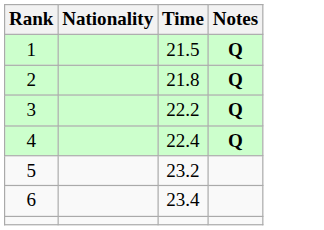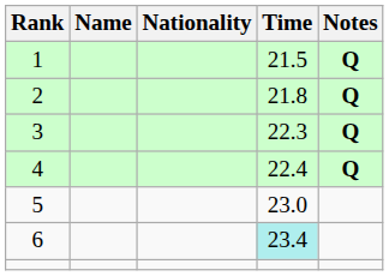+ column: Name
3 | Time: 22.2 -> 22.3
5 | Time: 23.2 -> 23.0
6 | Time: no background -> paleturquoise background
